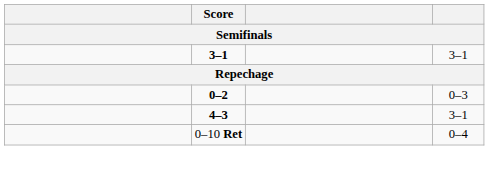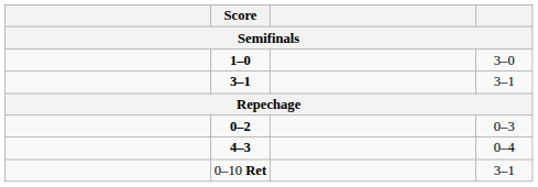+ row: 1–0 | 3–0
4–3 | column 4: 3–1 -> 0–4
0–10 Ret | column 4: 0–4 -> 3–1
